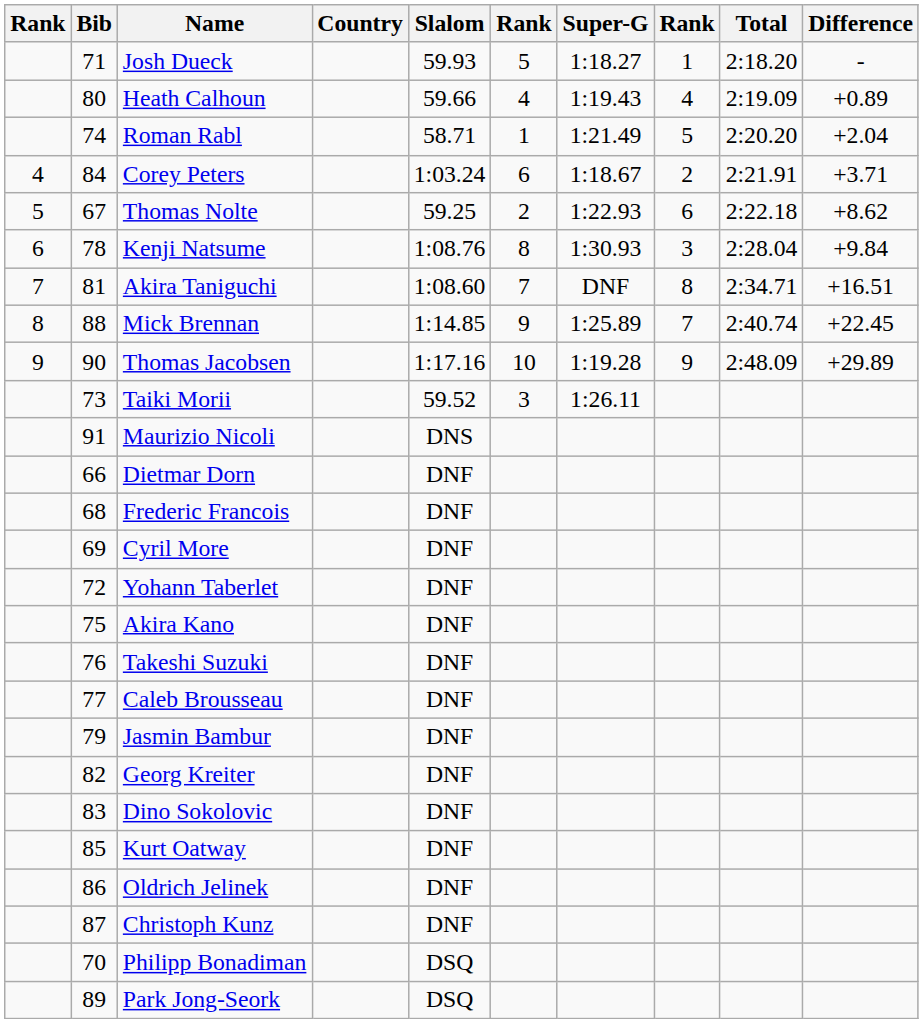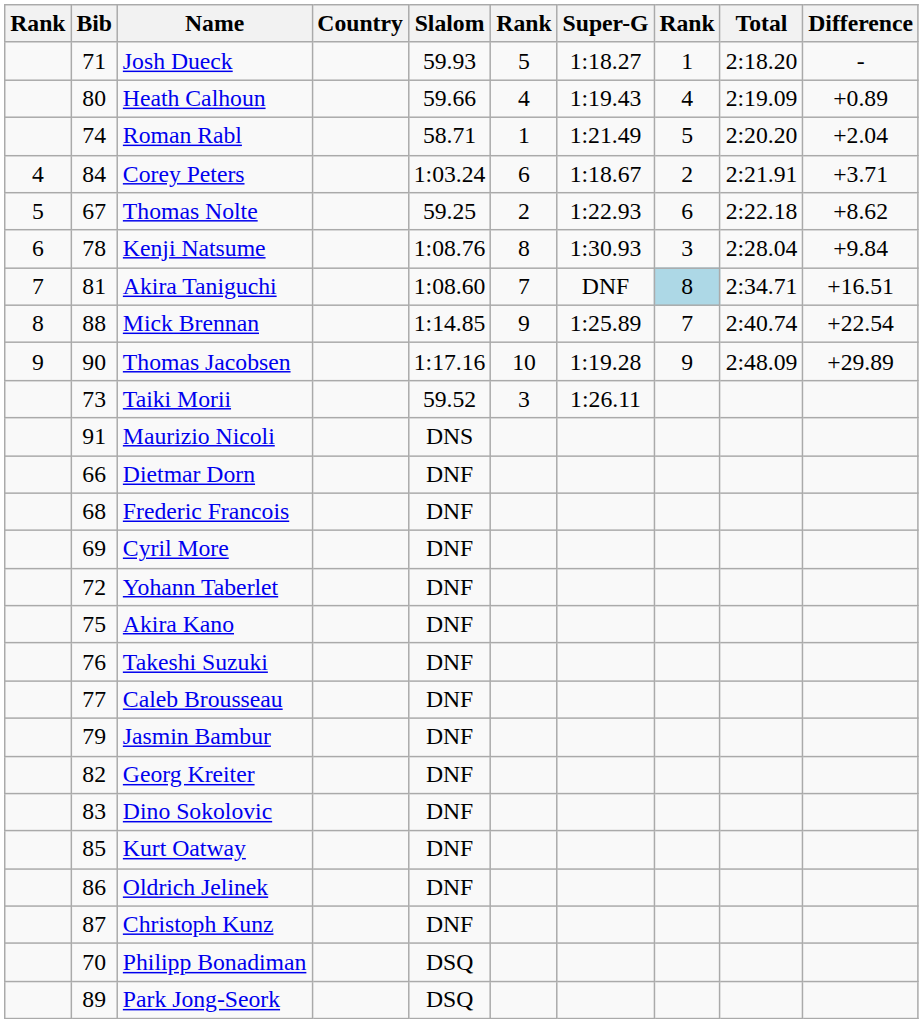Akira Taniguchi | column 8: no background -> lightblue background
Mick Brennan | Difference: +22.45 -> +22.54
